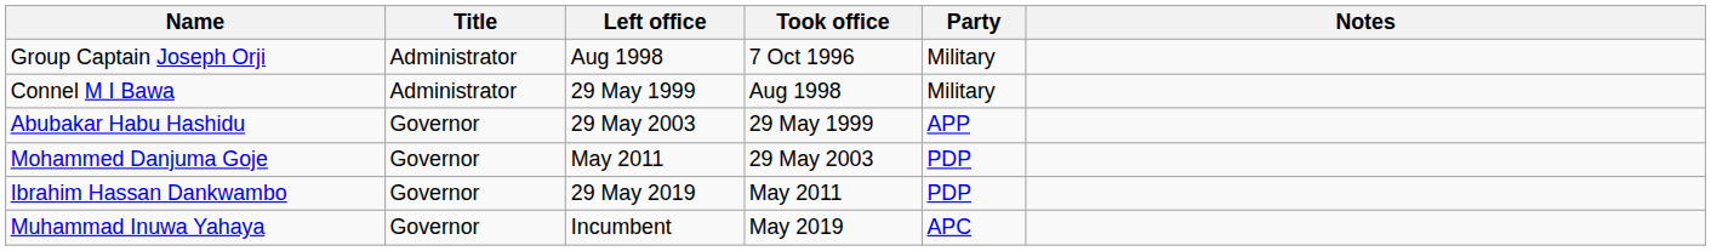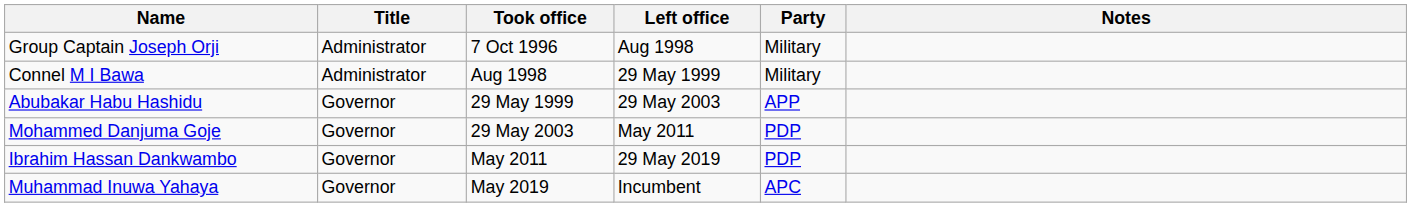columns swapped: Took office <-> Left office
